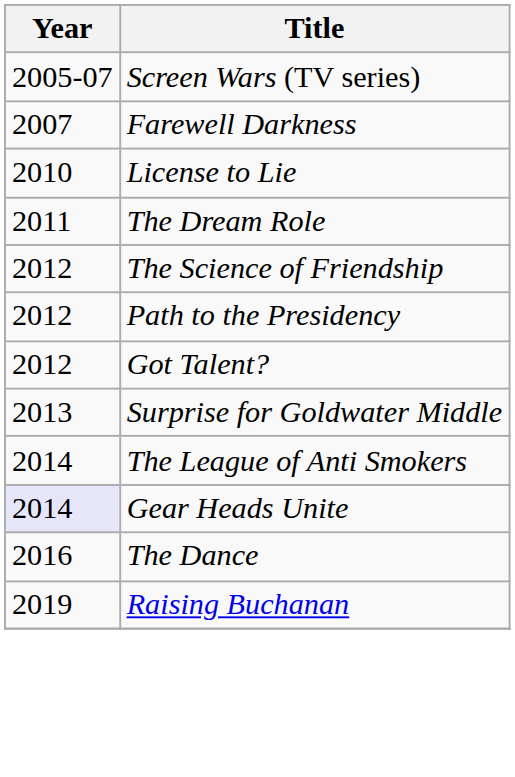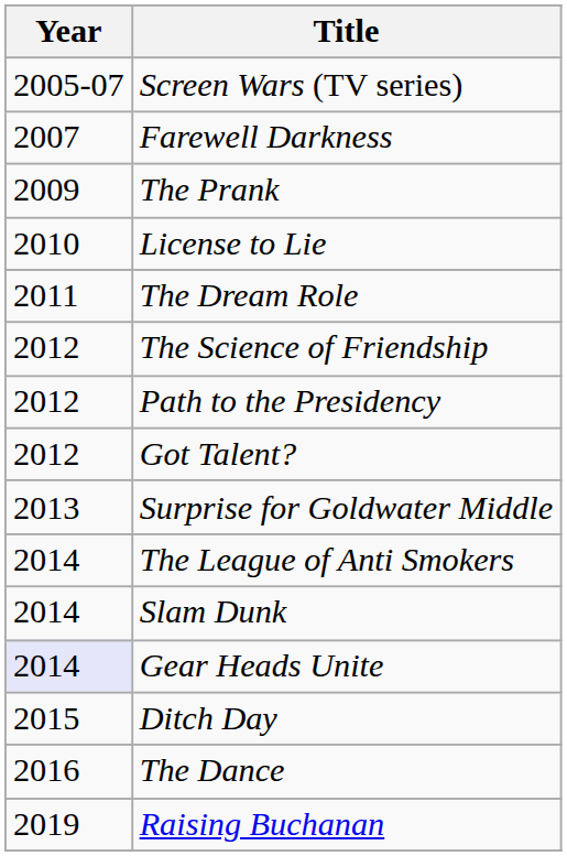+ row: 2009 | The Prank
+ row: 2014 | Slam Dunk
+ row: 2015 | Ditch Day
